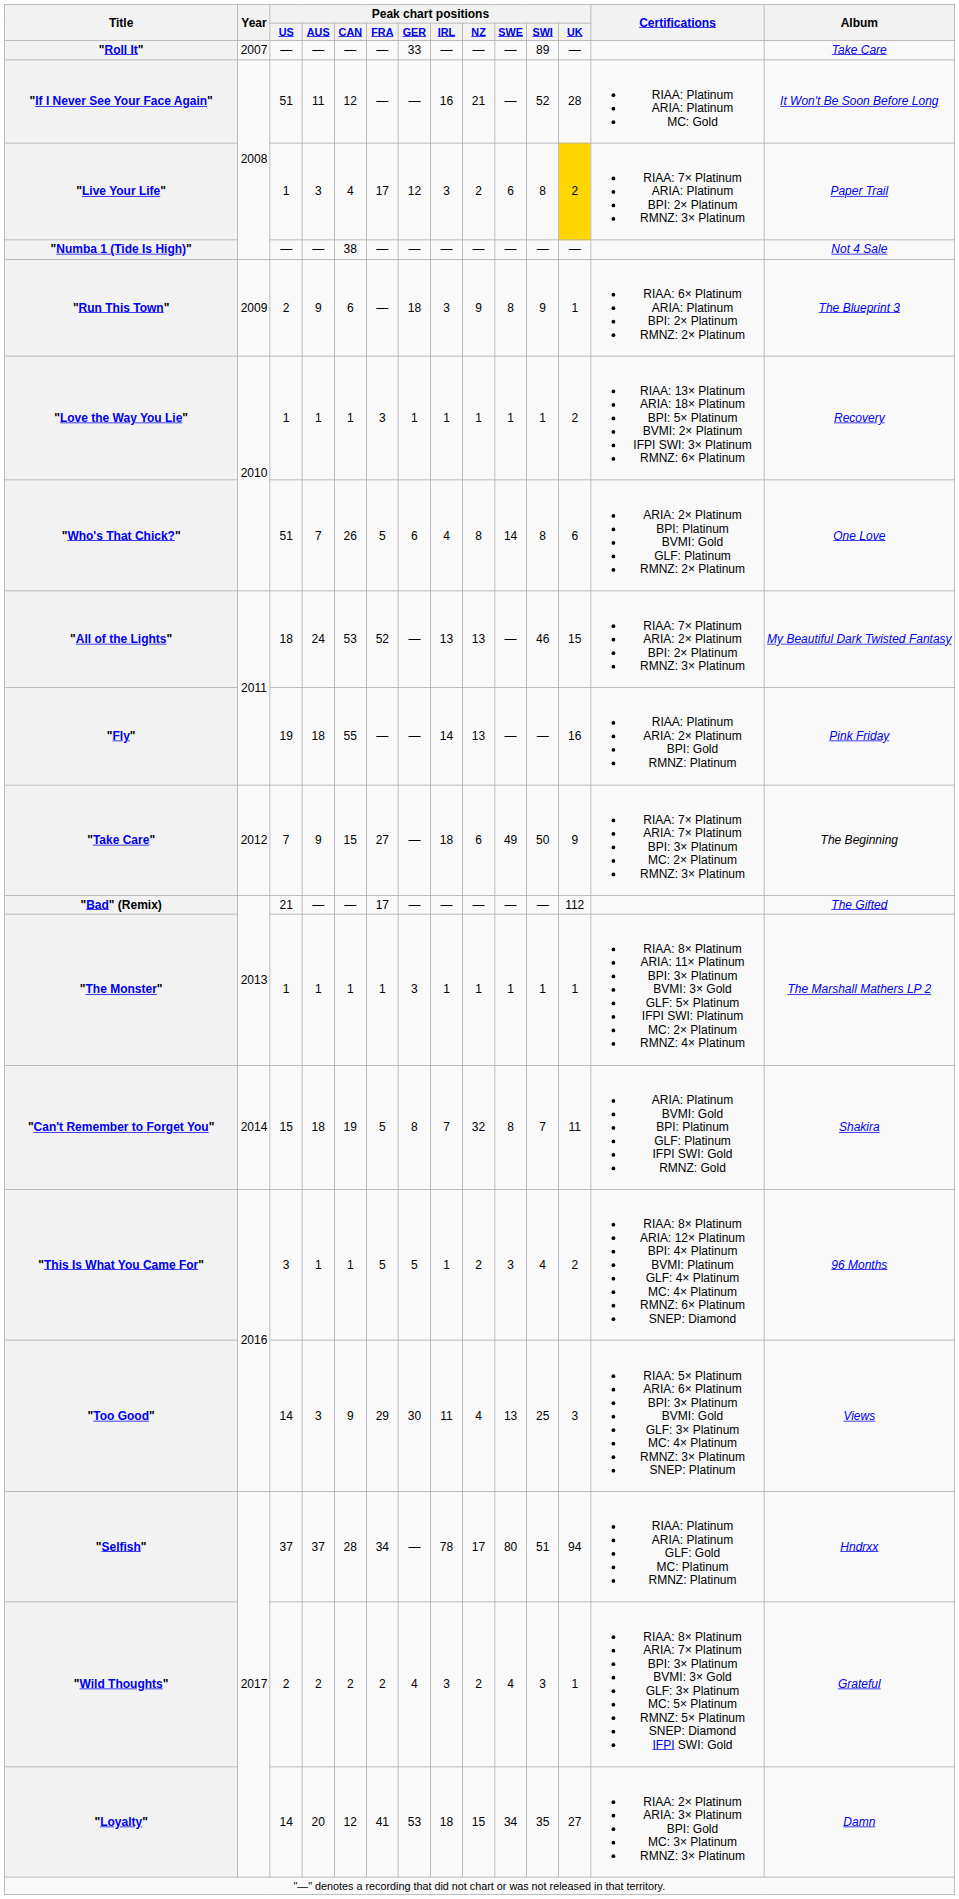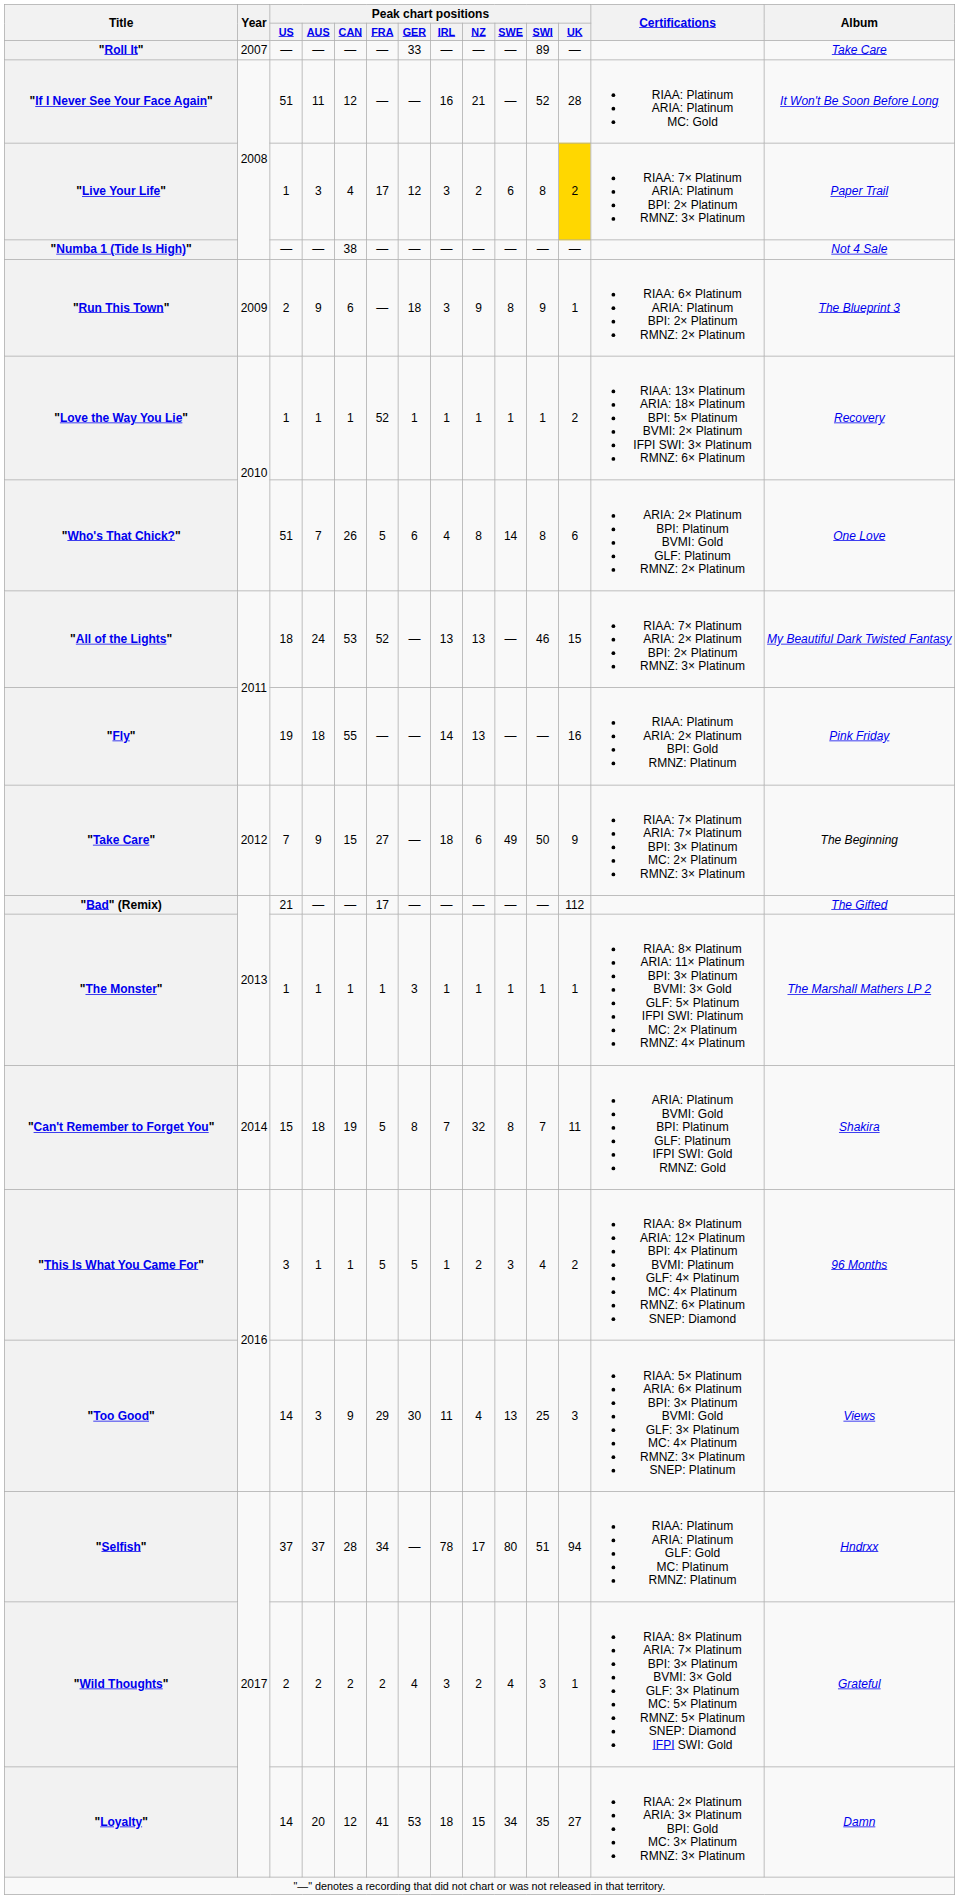"Love the Way You Lie" | Peak chart positions / FRA: 3 -> 52
